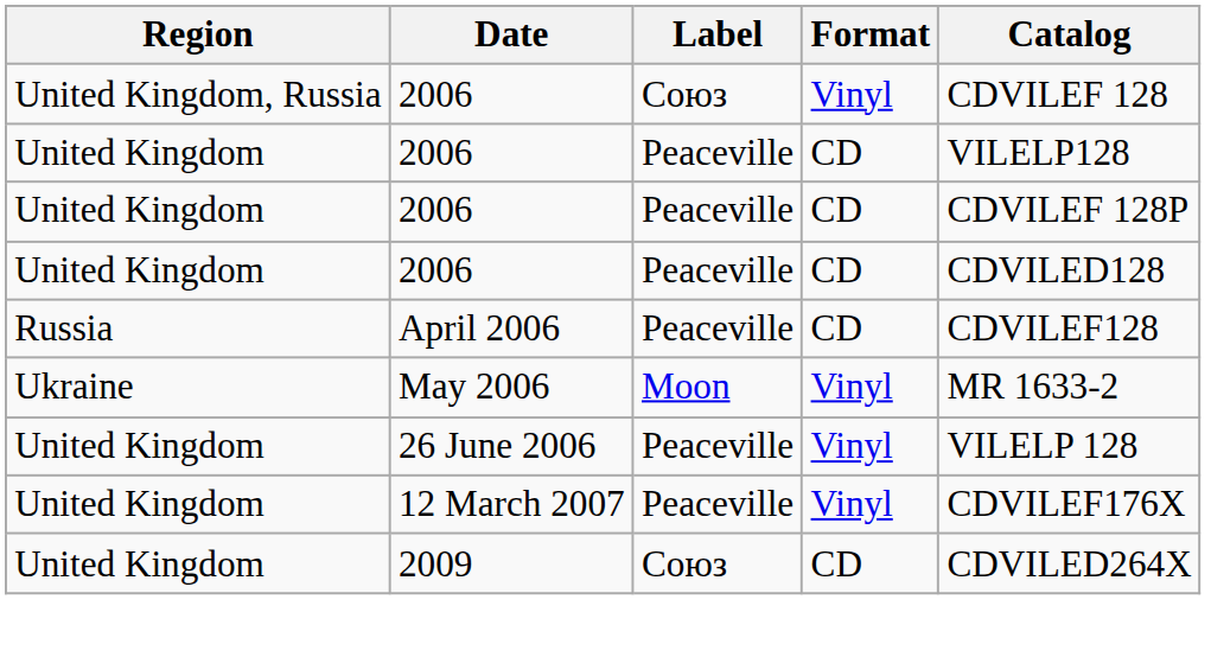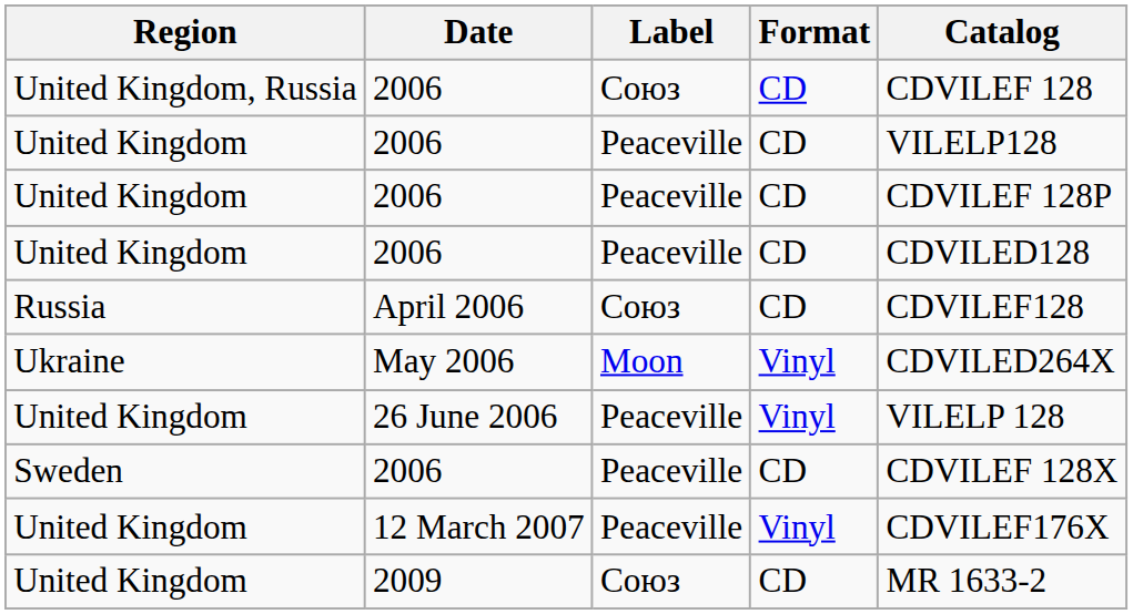United Kingdom, Russia / 2006 | Format: Vinyl -> CD
April 2006 | Label: Peaceville -> Союз
May 2006 | Catalog: MR 1633-2 -> CDVILED264X
+ row: Sweden | 2006 | Peaceville | CD | CDVILEF 128X
2009 | Catalog: CDVILED264X -> MR 1633-2
